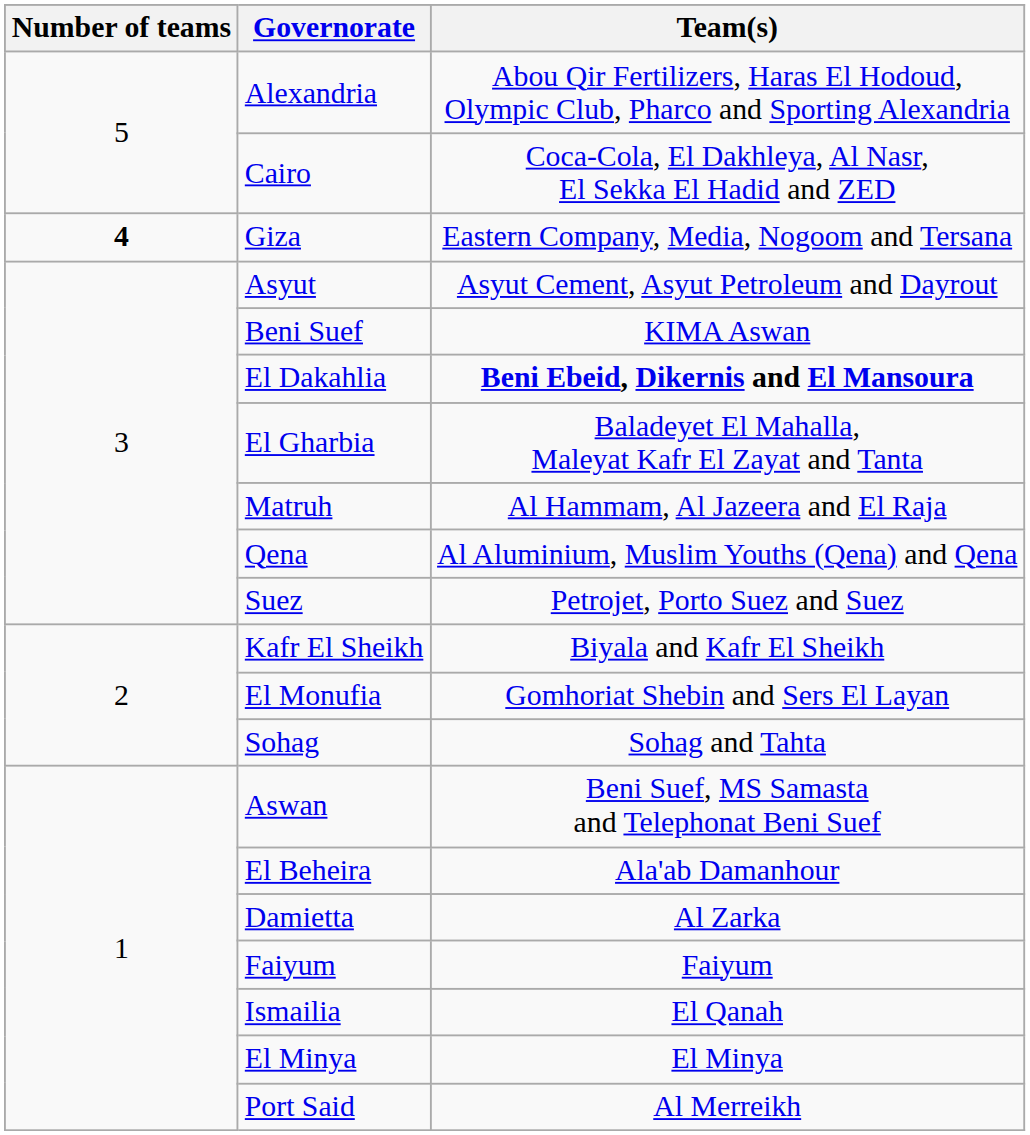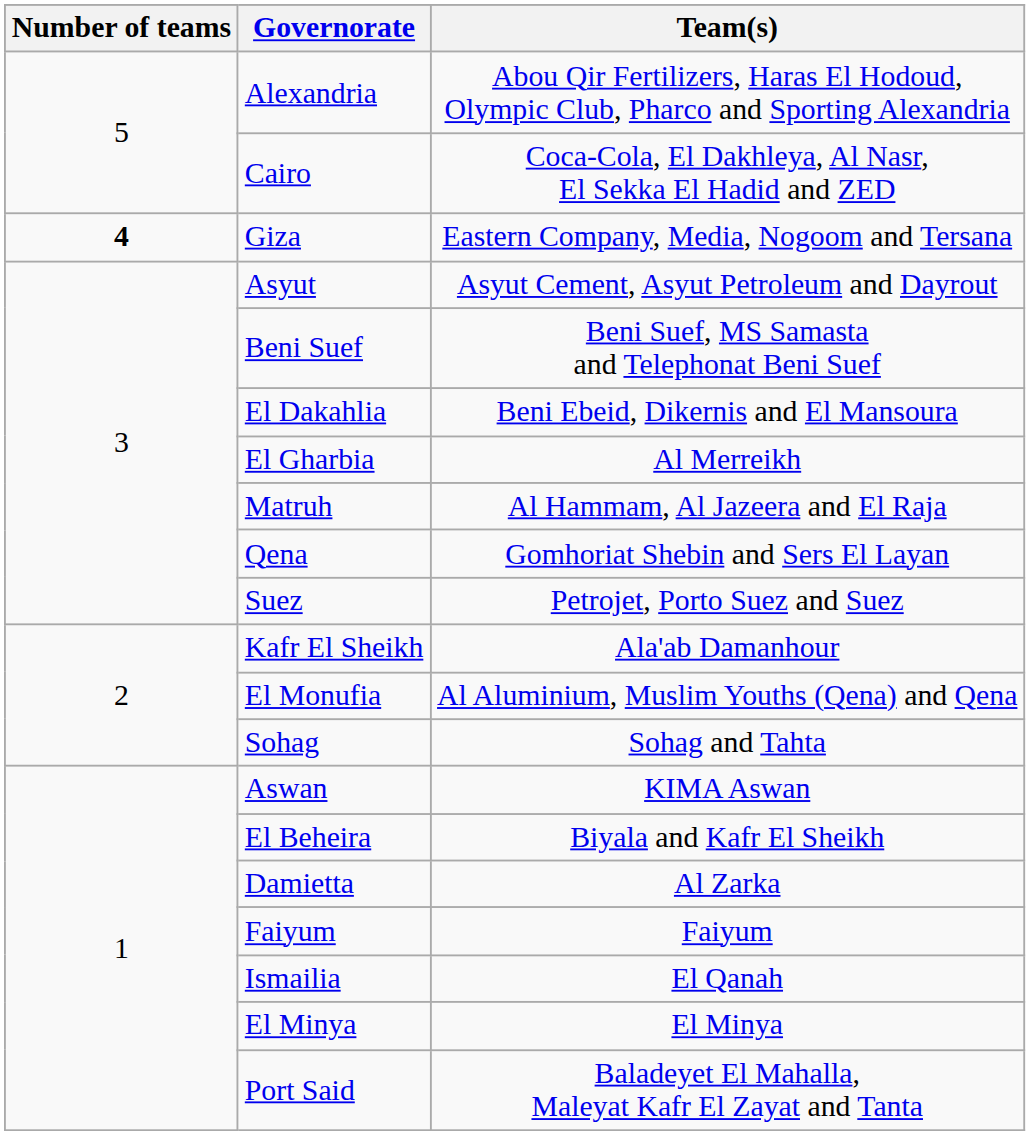Beni Suef | Team(s): KIMA Aswan -> Beni Suef, MS Samasta and Telephonat Beni Suef
El Dakahlia | Team(s): bold -> normal
El Gharbia | Team(s): Baladeyet El Mahalla, Maleyat Kafr El Zayat and Tanta -> Al Merreikh
Qena | Team(s): Al Aluminium, Muslim Youths (Qena) and Qena -> Gomhoriat Shebin and Sers El Layan
Kafr El Sheikh | Team(s): Biyala and Kafr El Sheikh -> Ala'ab Damanhour
El Monufia | Team(s): Gomhoriat Shebin and Sers El Layan -> Al Aluminium, Muslim Youths (Qena) and Qena
Aswan | Team(s): Beni Suef, MS Samasta and Telephonat Beni Suef -> KIMA Aswan
El Beheira | Team(s): Ala'ab Damanhour -> Biyala and Kafr El Sheikh
Port Said | Team(s): Al Merreikh -> Baladeyet El Mahalla, Maleyat Kafr El Zayat and Tanta
